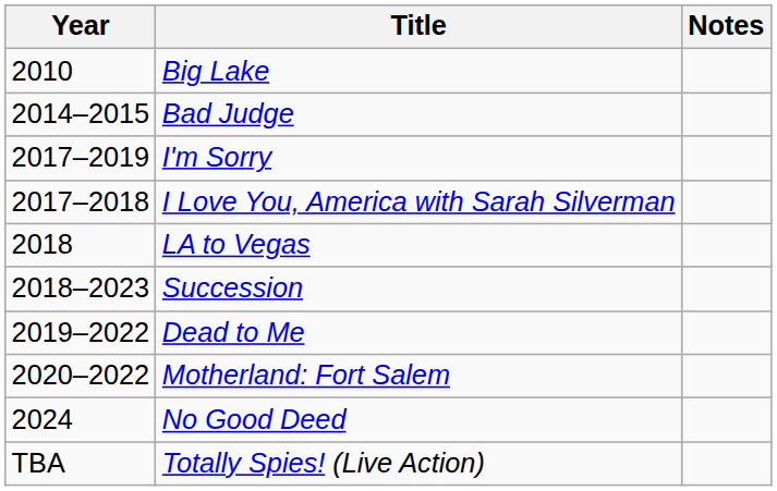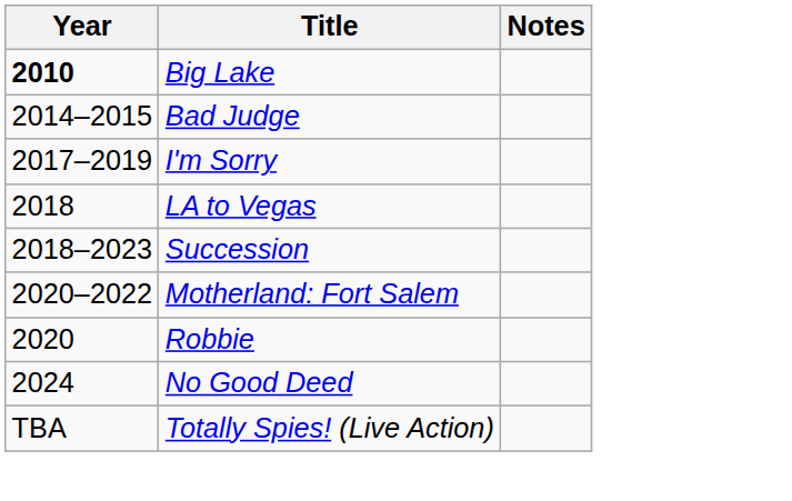Big Lake | Year: normal -> bold
- row: 2017–2018 | I Love You, America with Sarah Silverman
- row: 2019–2022 | Dead to Me
+ row: 2020 | Robbie
